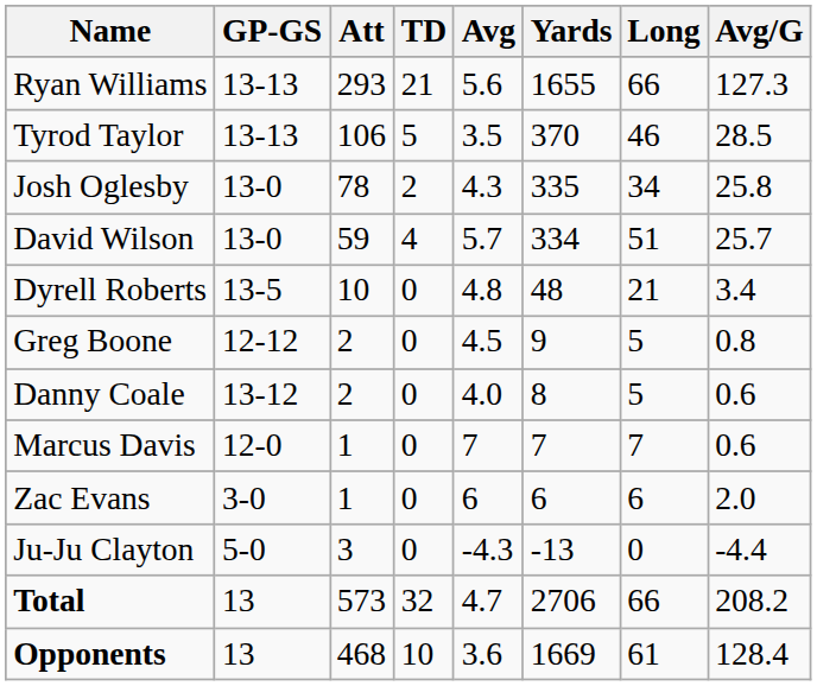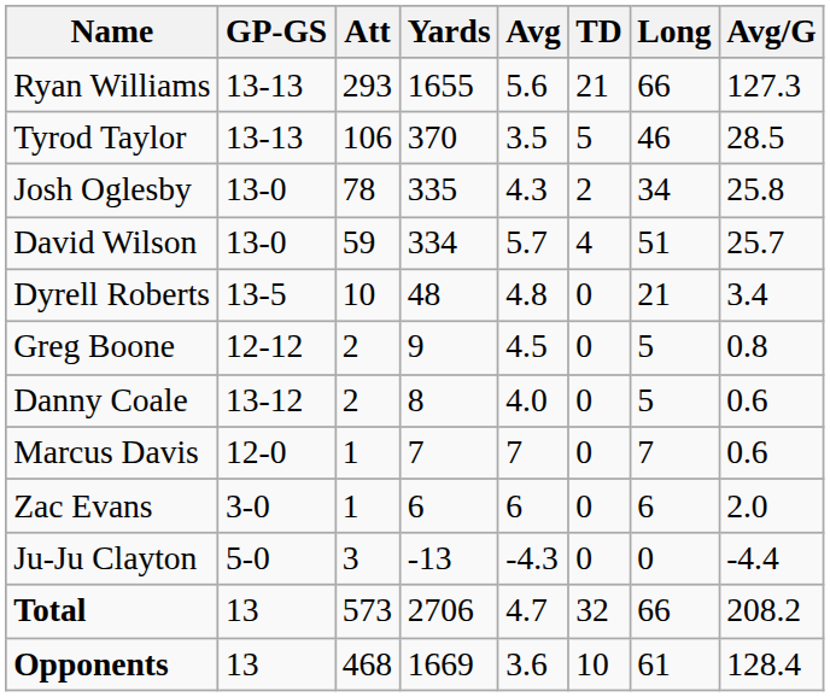columns swapped: Yards <-> TD
